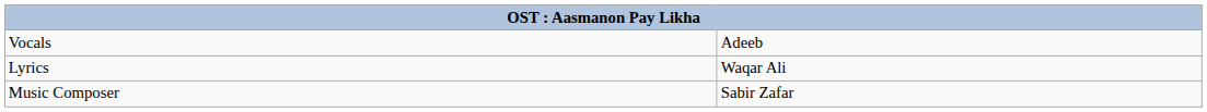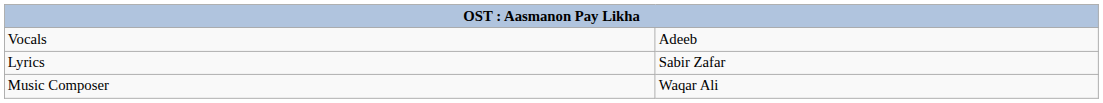Lyrics | column 2: Waqar Ali -> Sabir Zafar
Music Composer | column 2: Sabir Zafar -> Waqar Ali
